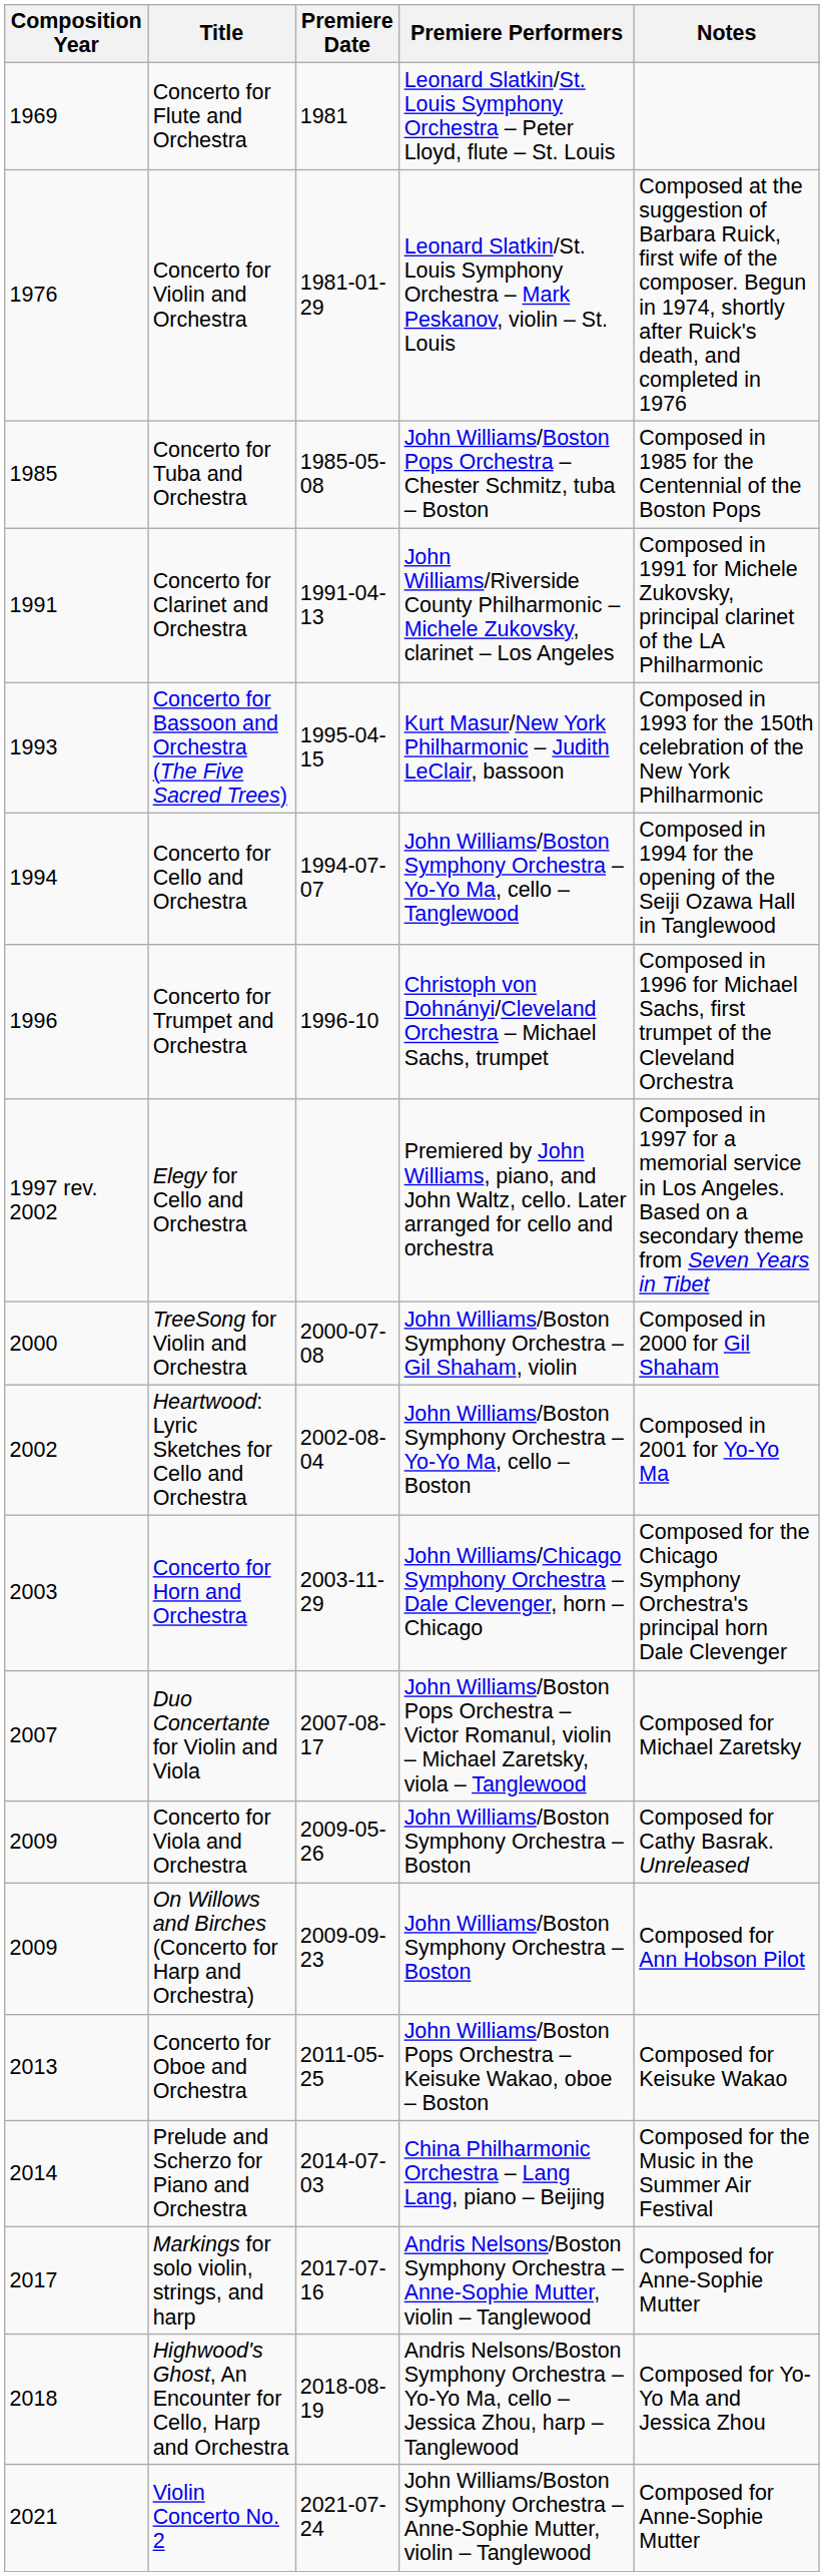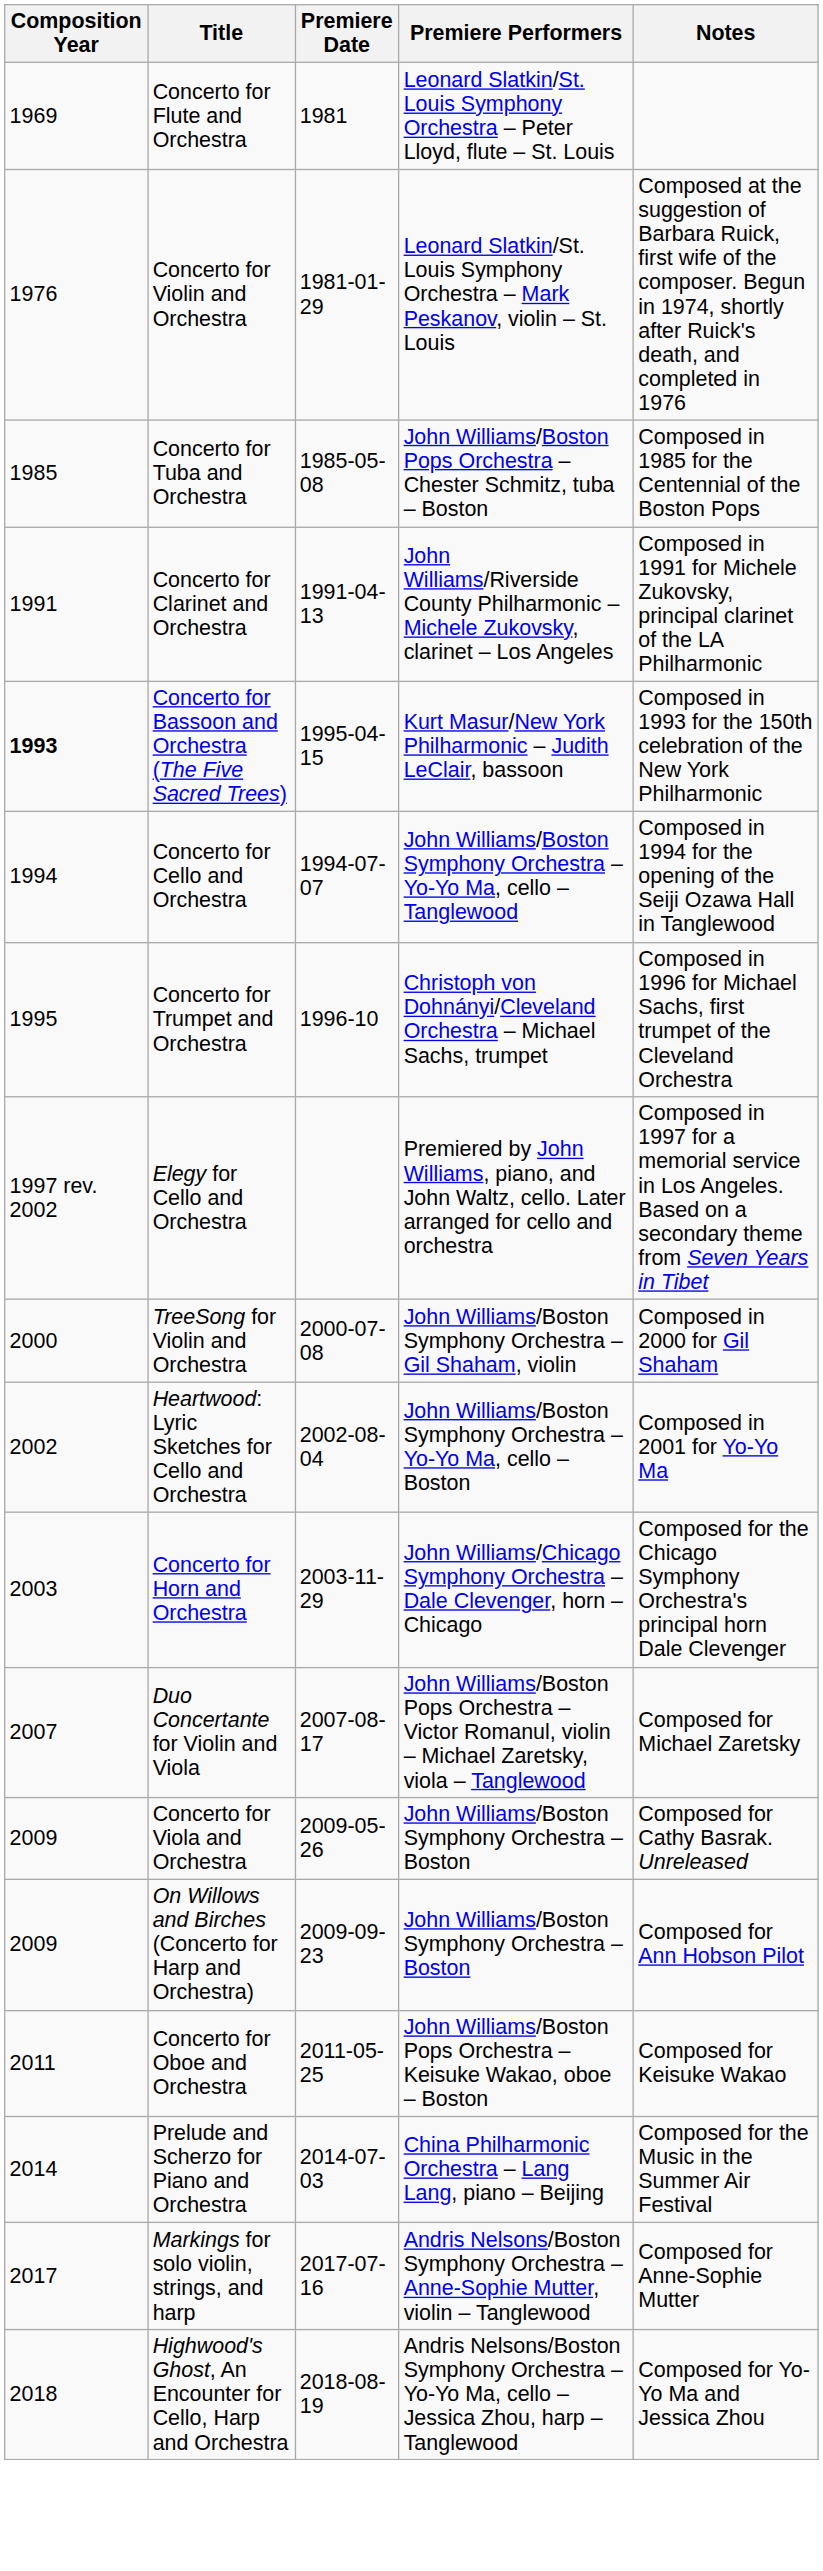Concerto for Bassoon and Orchestra (The Five Sacred Trees) | Composition Year: normal -> bold
Concerto for Trumpet and Orchestra | Composition Year: 1996 -> 1995
Concerto for Oboe and Orchestra | Composition Year: 2013 -> 2011
- row: 2021 | Violin Concerto No. 2 | 2021-07-24 | John Williams/Boston Symphony Orchestra – Anne-Sophie Mutter, violin – Tanglewood | Composed for Anne-Sophie Mutter
